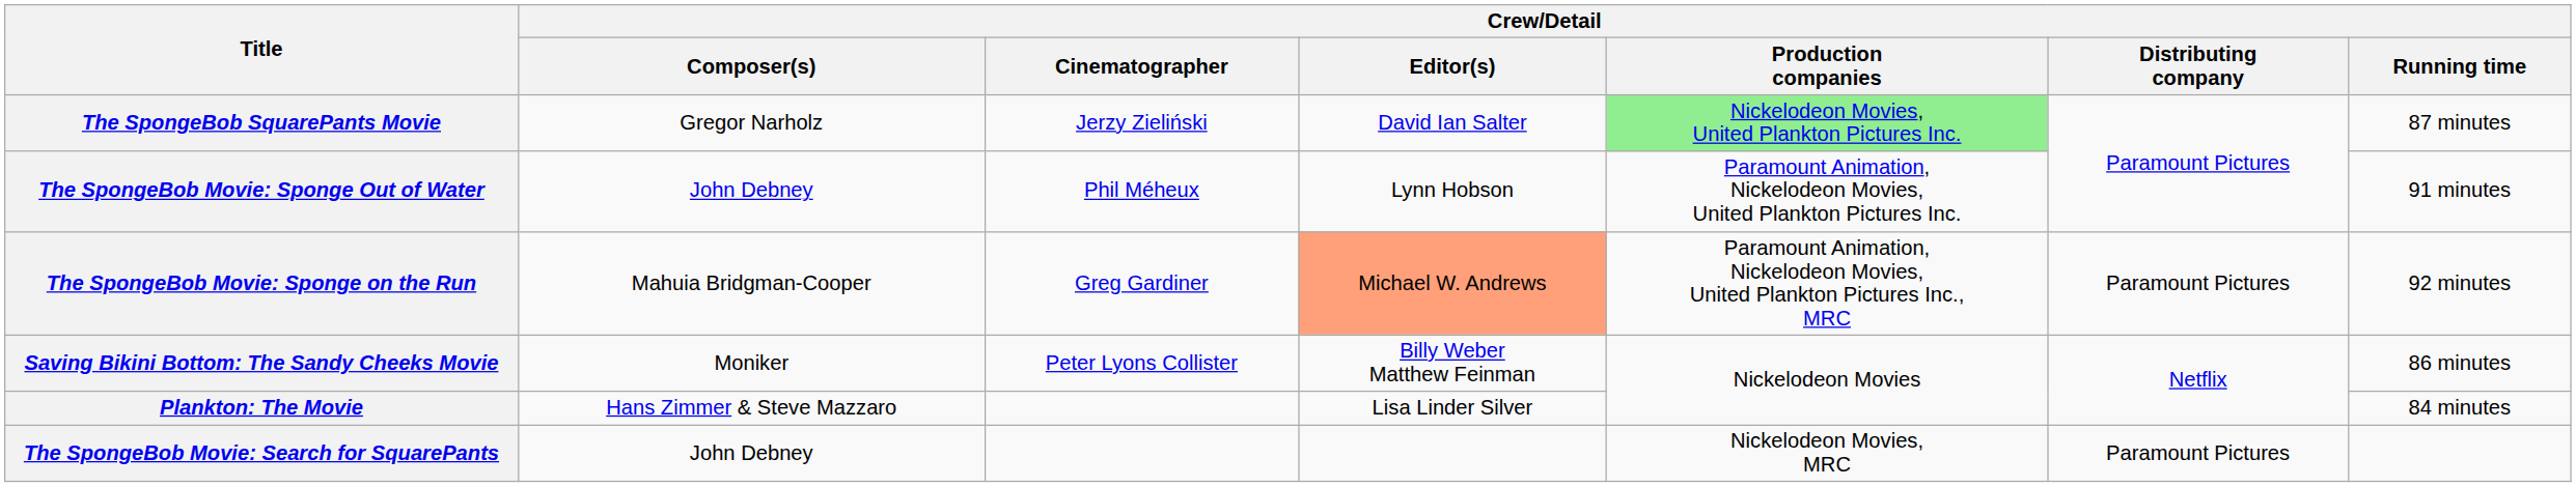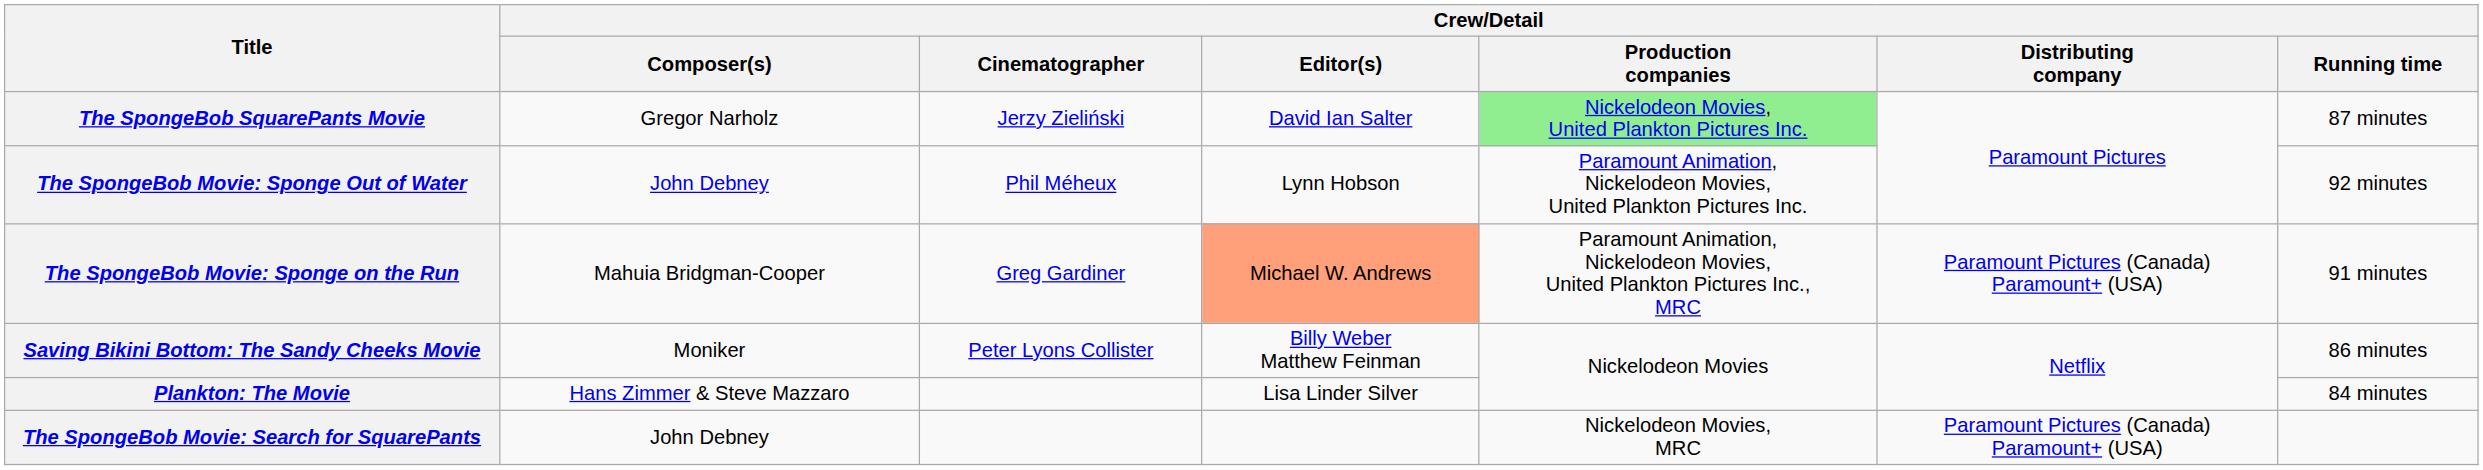The SpongeBob Movie: Sponge Out of Water | Crew/Detail / Running time: 91 minutes -> 92 minutes
The SpongeBob Movie: Sponge on the Run | Crew/Detail / Distributing company: Paramount Pictures -> Paramount Pictures (Canada) Paramount+ (USA)
The SpongeBob Movie: Sponge on the Run | Crew/Detail / Running time: 92 minutes -> 91 minutes
The SpongeBob Movie: Search for SquarePants | Crew/Detail / Distributing company: Paramount Pictures -> Paramount Pictures (Canada) Paramount+ (USA)
